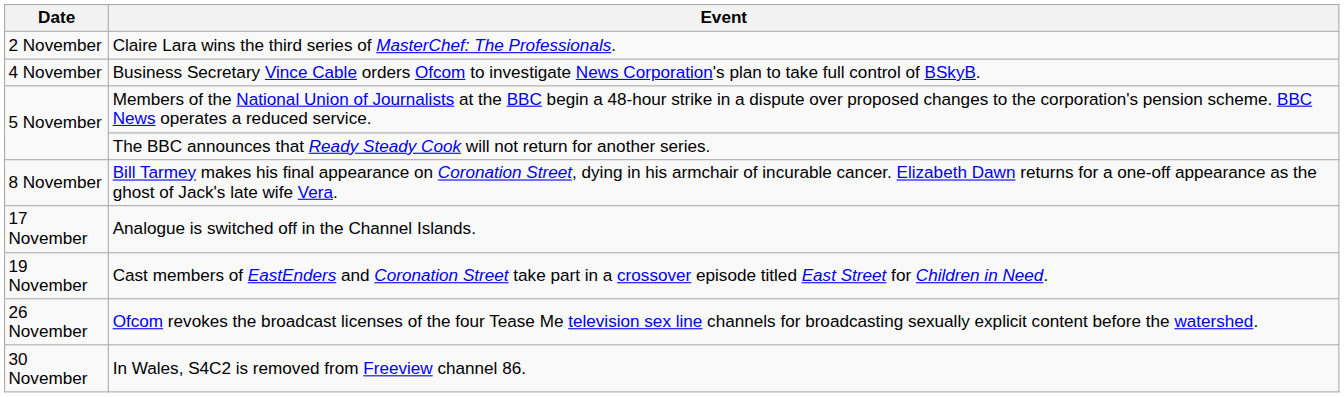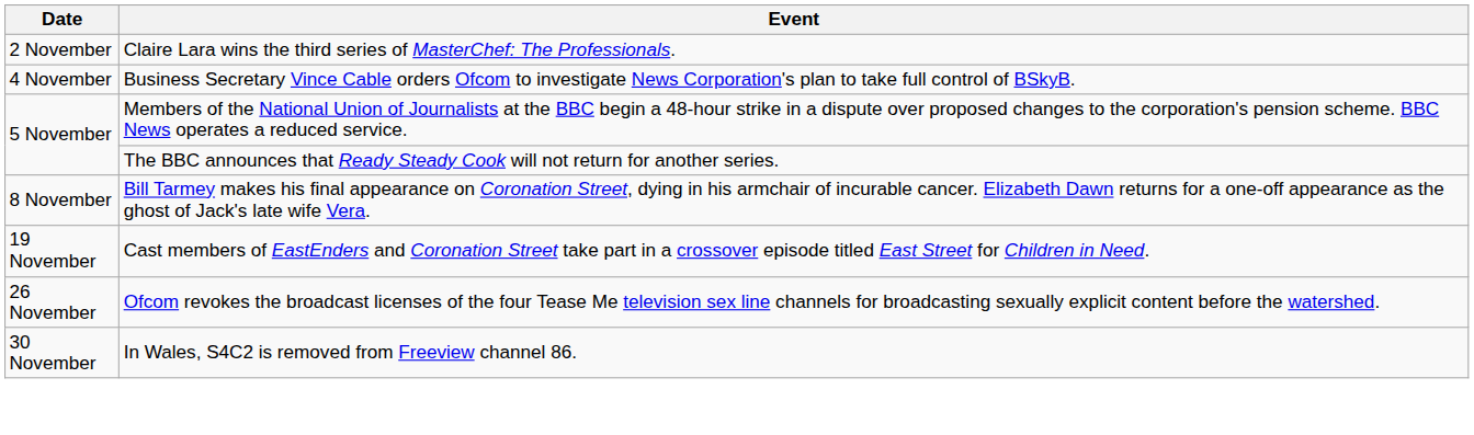- row: 17 November | Analogue is switched off in the Channel Islands.
